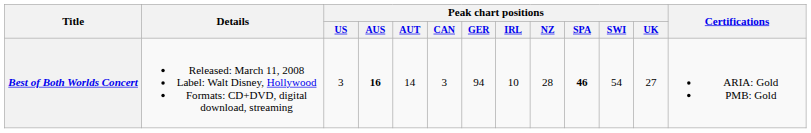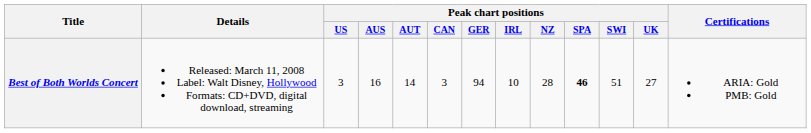Best of Both Worlds Concert | Peak chart positions / AUS: bold -> normal
Best of Both Worlds Concert | Peak chart positions / SWI: 54 -> 51
